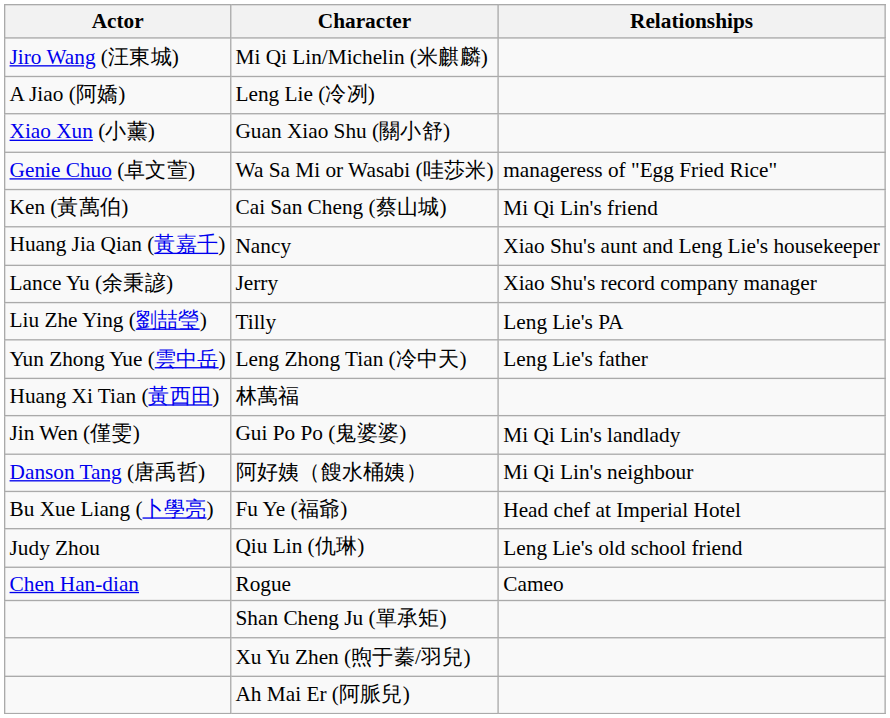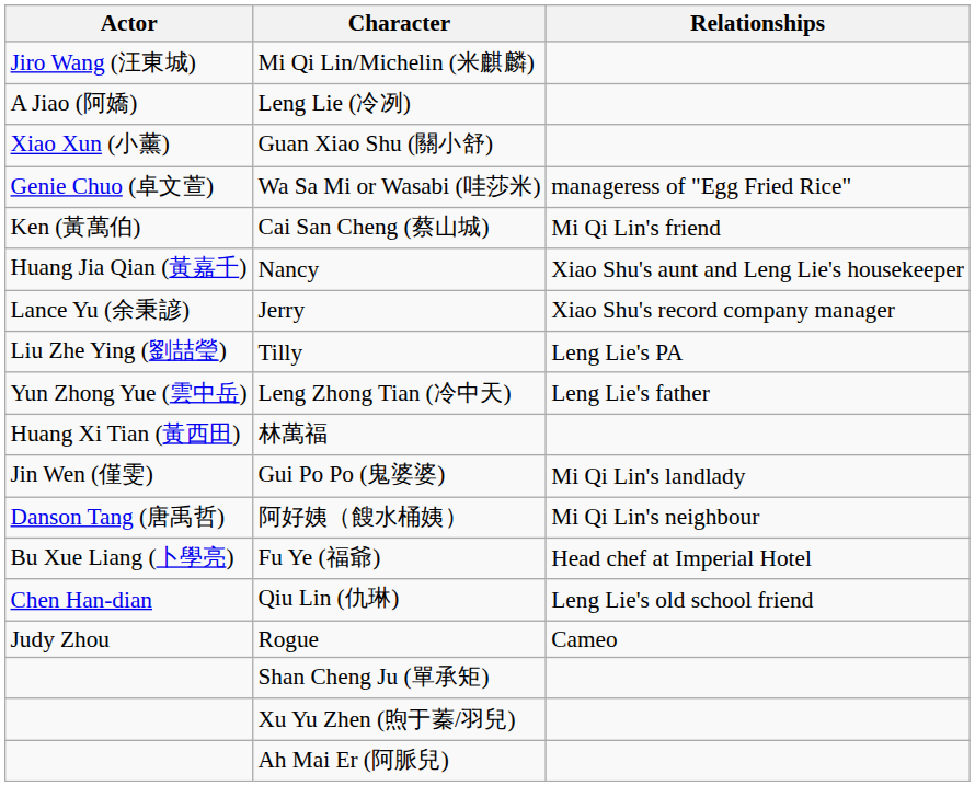Qiu Lin (仇琳) | Actor: Judy Zhou -> Chen Han-dian
Rogue | Actor: Chen Han-dian -> Judy Zhou
